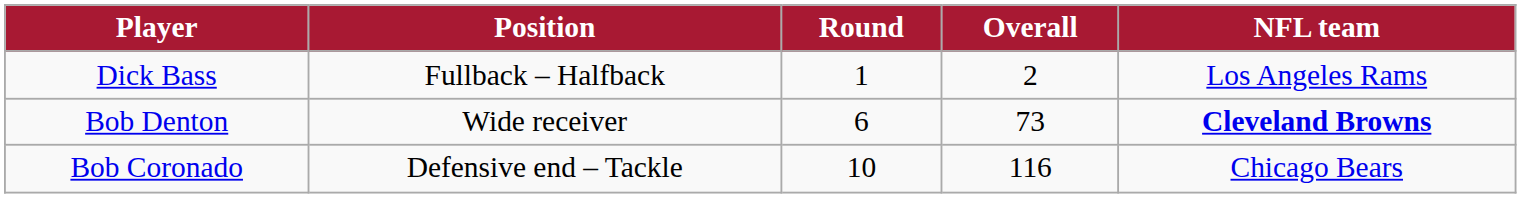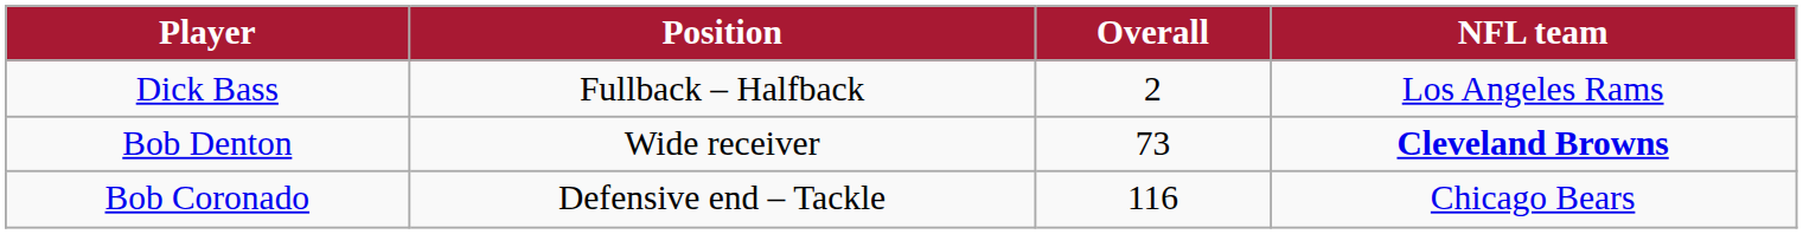- column: Round | 1 | 6 | 10
